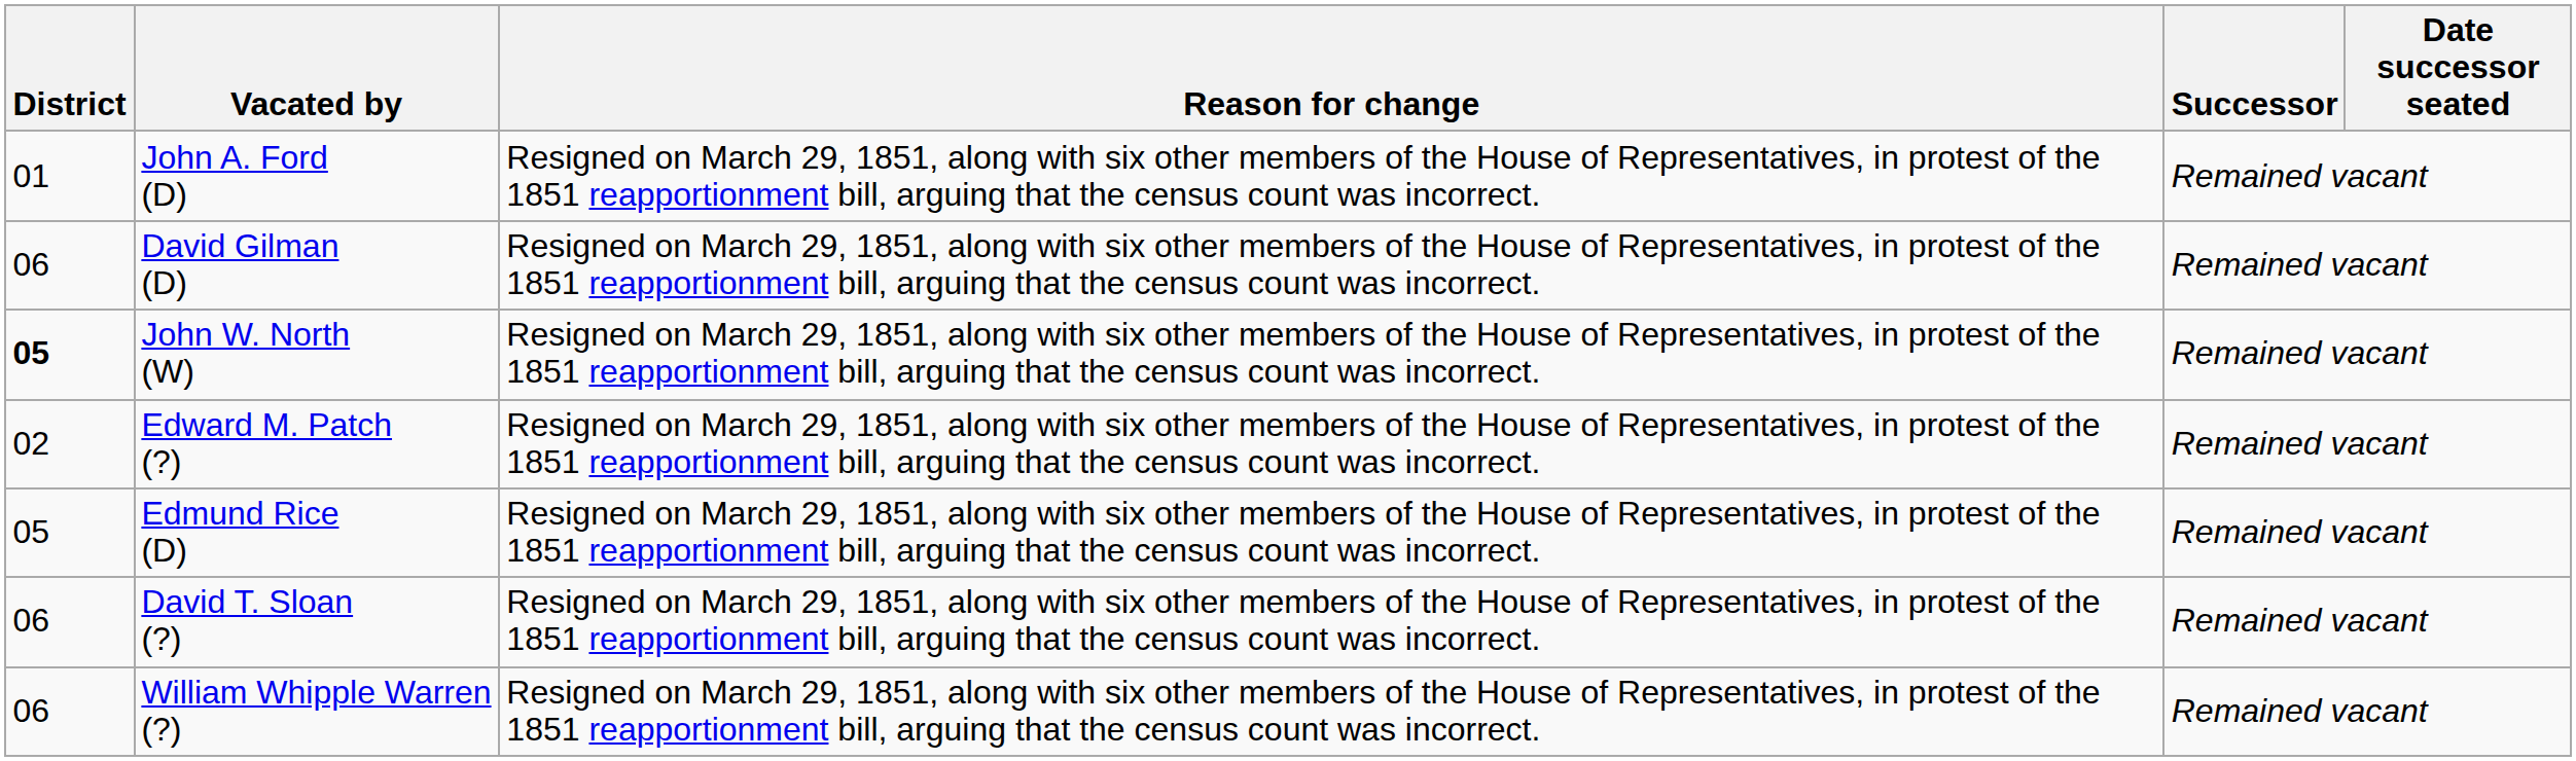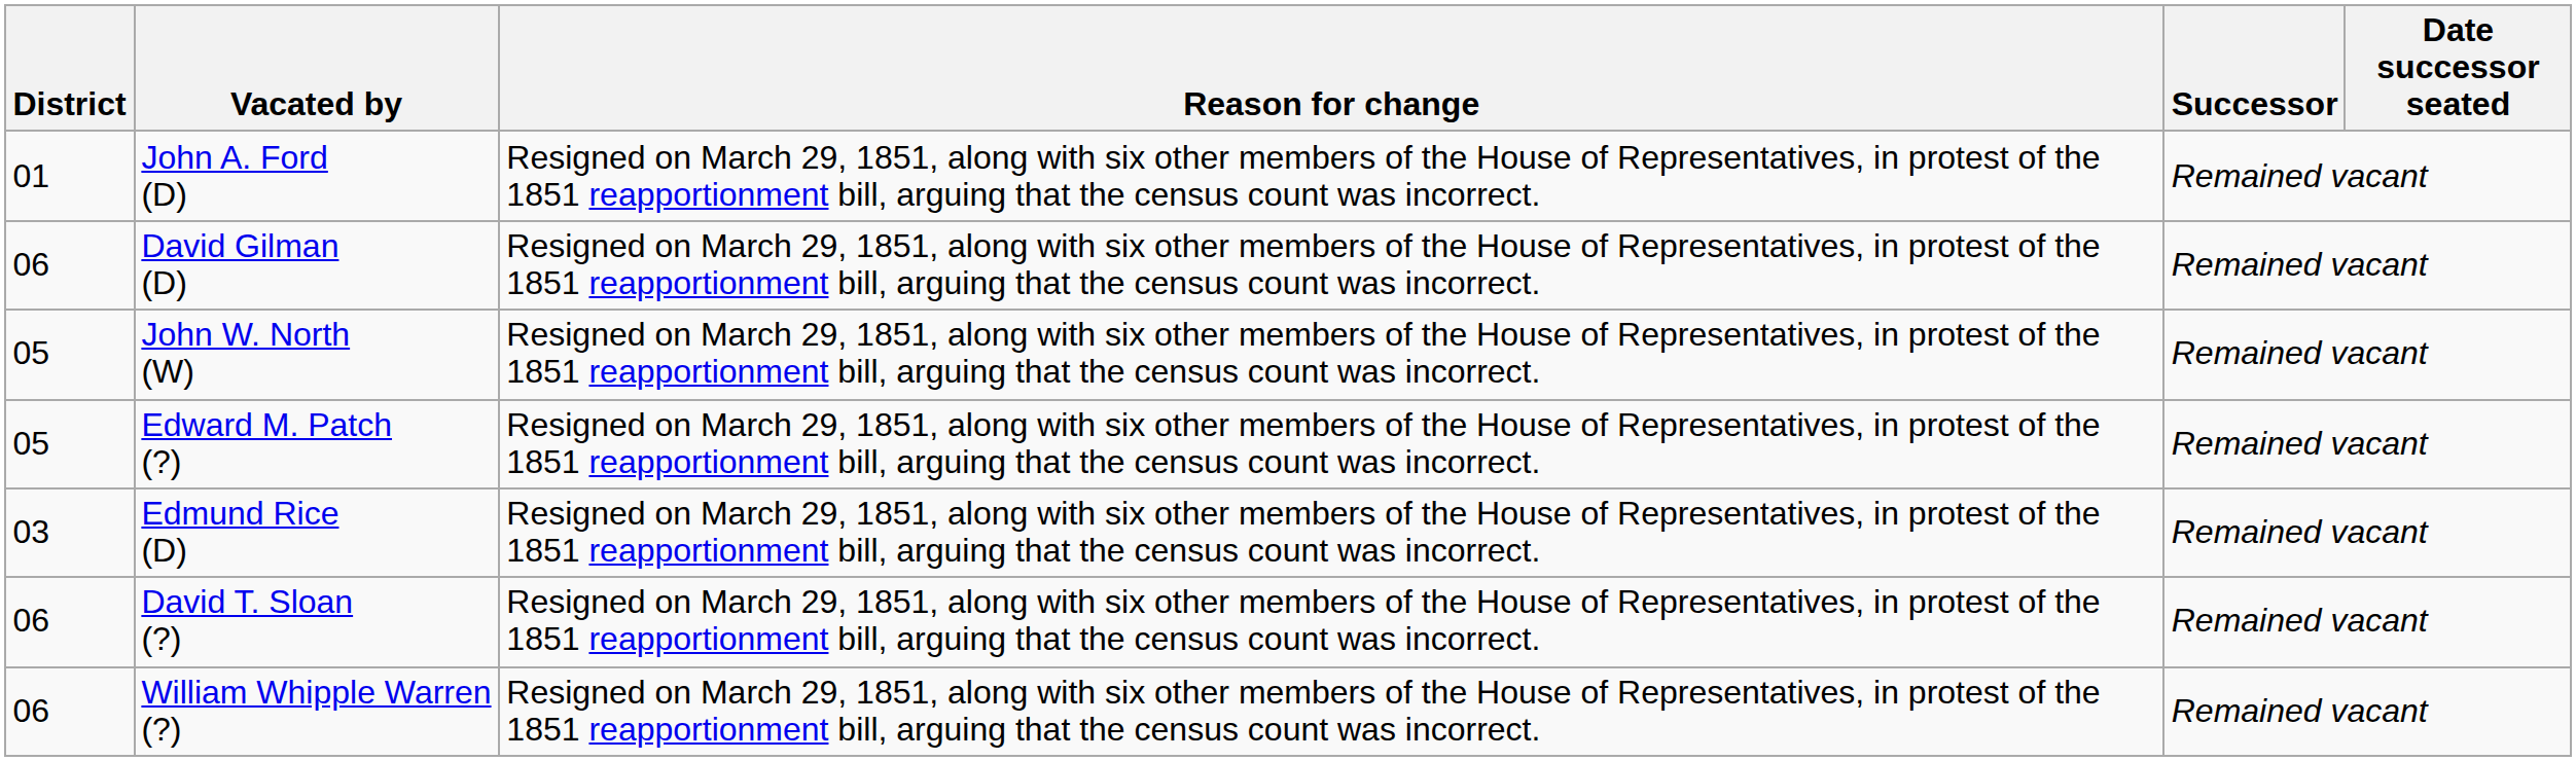John W. North (W) | District: bold -> normal
Edward M. Patch (?) | District: 02 -> 05
Edmund Rice (D) | District: 05 -> 03
